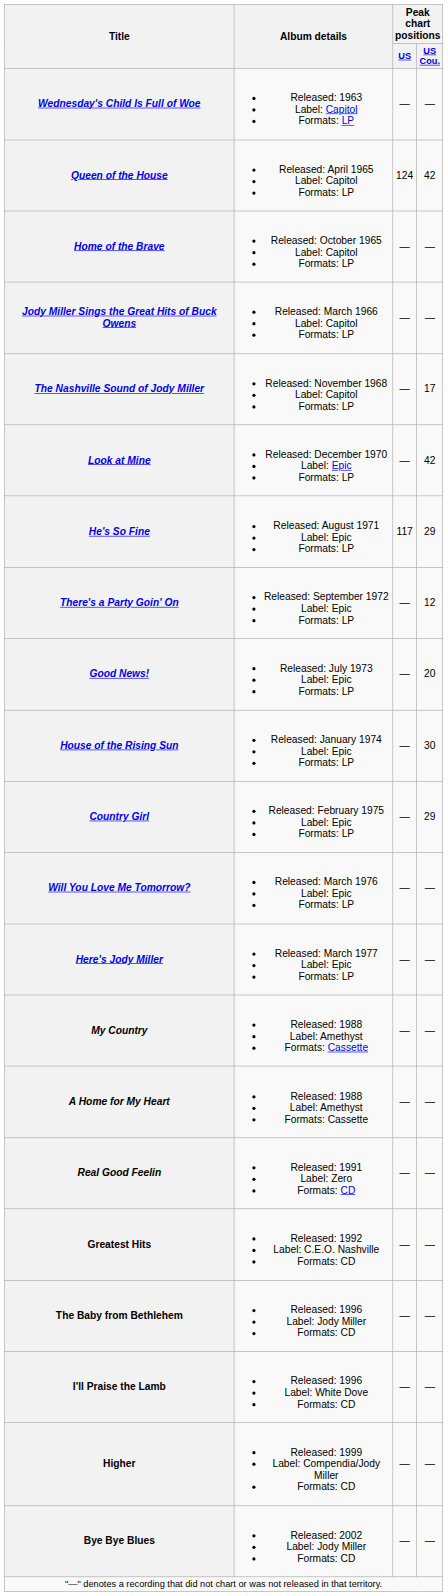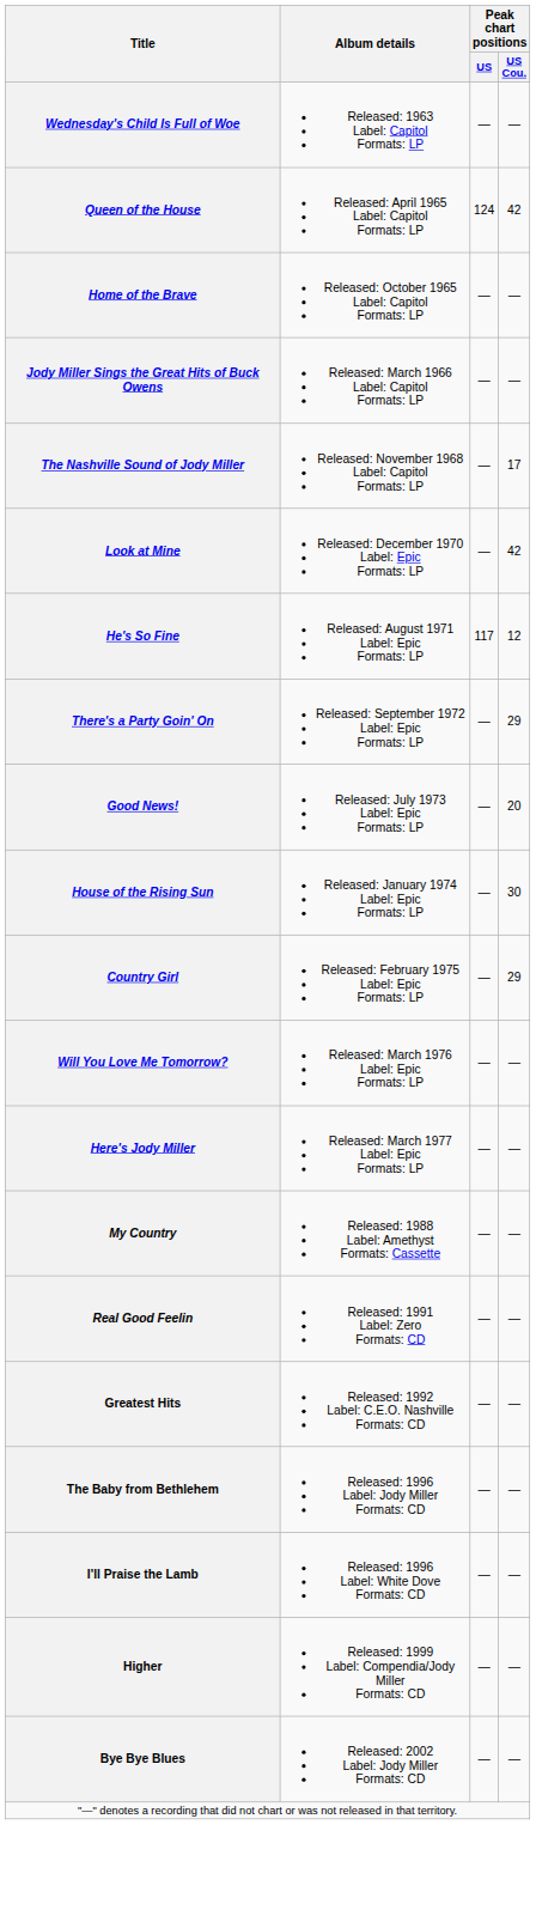He's So Fine | Peak chart positions / US Cou.: 29 -> 12
There's a Party Goin' On | Peak chart positions / US Cou.: 12 -> 29
- row: A Home for My Heart | Released: 1988 Label: Amethyst Formats: Cassette | — | —
